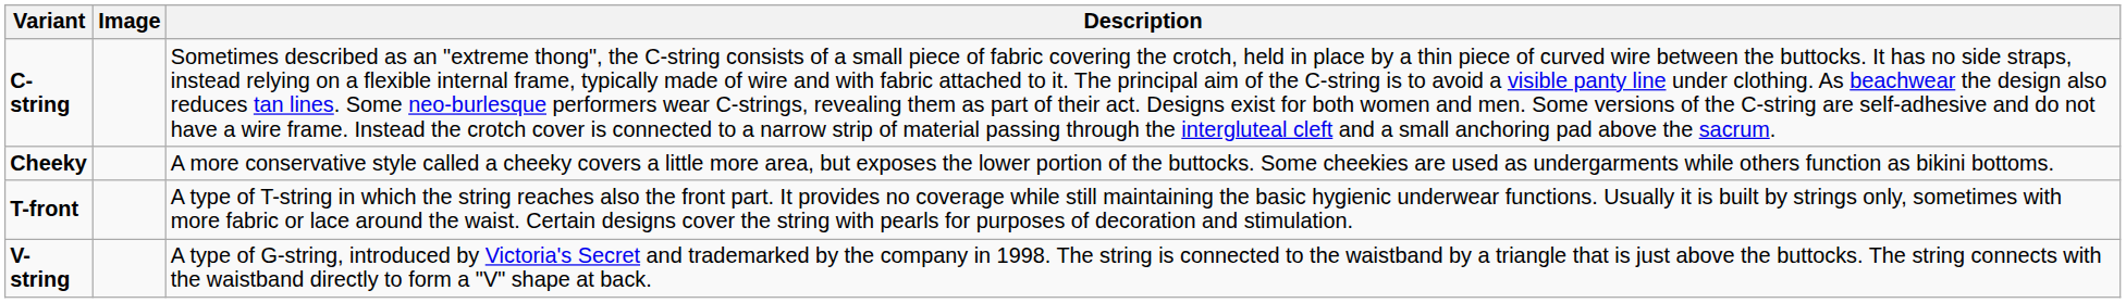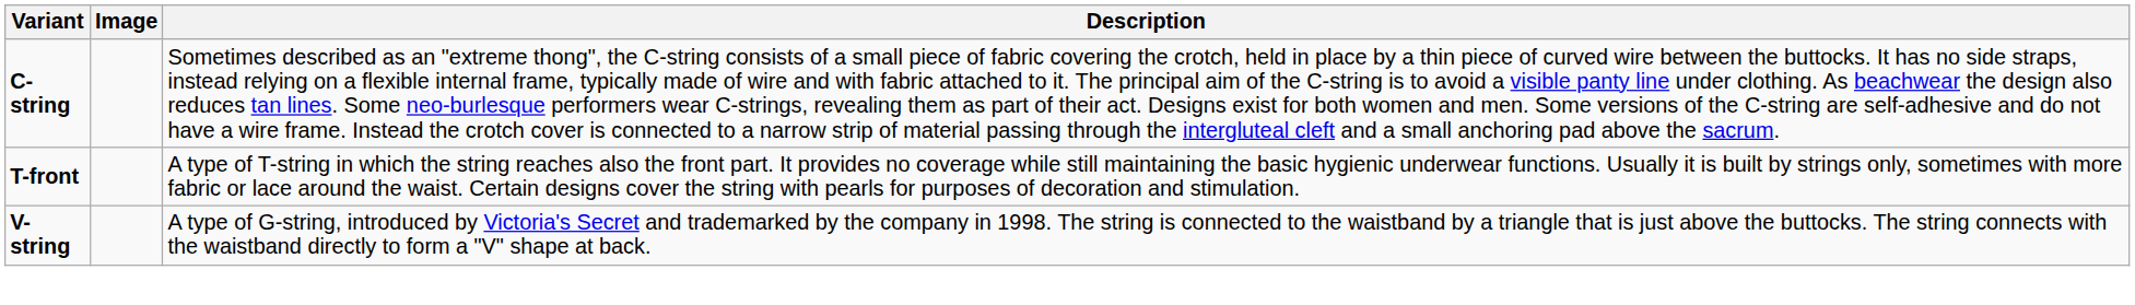- row: Cheeky | A more conservative style called a cheeky covers a little more area, but exposes the lower portion of the buttocks. Some cheekies are used as undergarments while others function as bikini bottoms.
